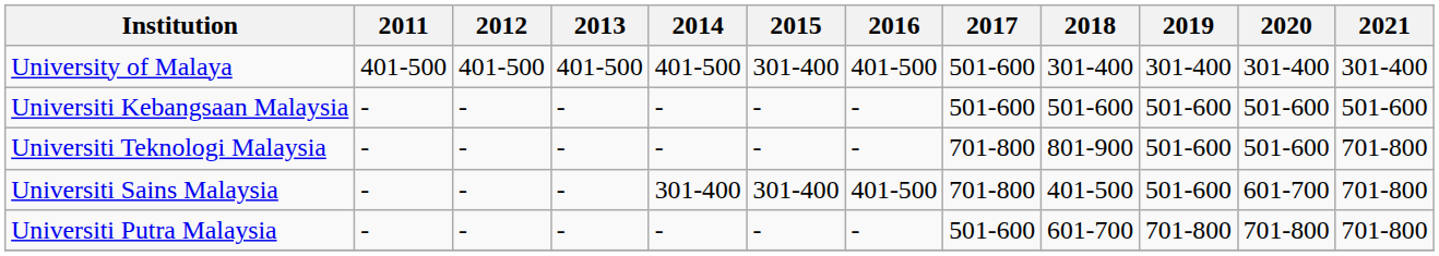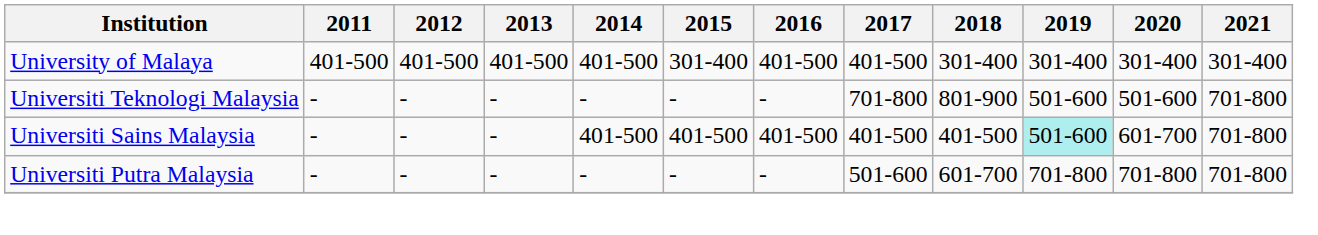University of Malaya | 2017: 501-600 -> 401-500
- row: Universiti Kebangsaan Malaysia | - | - | - | - | - | - | 501-600 | 501-600 | 501-600 | 501-600 | 501-600
Universiti Sains Malaysia | 2014: 301-400 -> 401-500
Universiti Sains Malaysia | 2015: 301-400 -> 401-500
Universiti Sains Malaysia | 2017: 701-800 -> 401-500
Universiti Sains Malaysia | 2019: no background -> paleturquoise background
